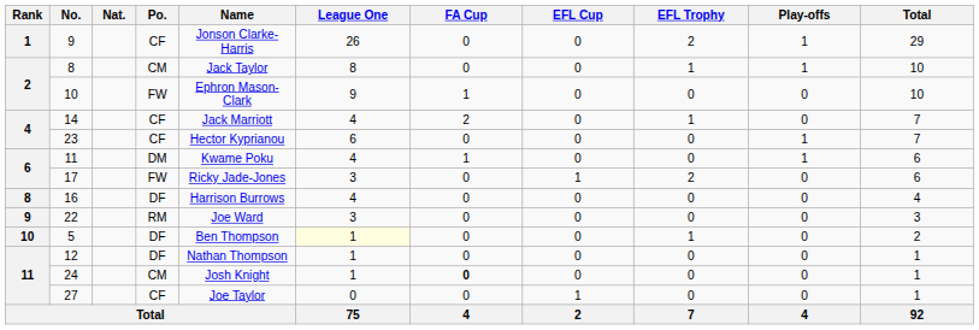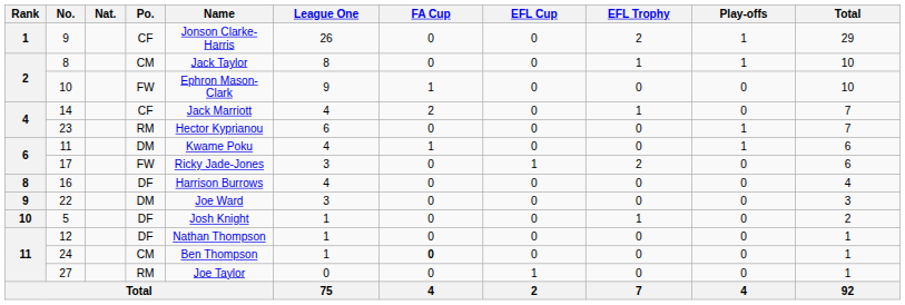23 | Po.: CF -> RM
22 | Po.: RM -> DM
5 | Name: Ben Thompson -> Josh Knight
5 | League One: lightyellow background -> no background
24 | Name: Josh Knight -> Ben Thompson
27 | Po.: CF -> RM
